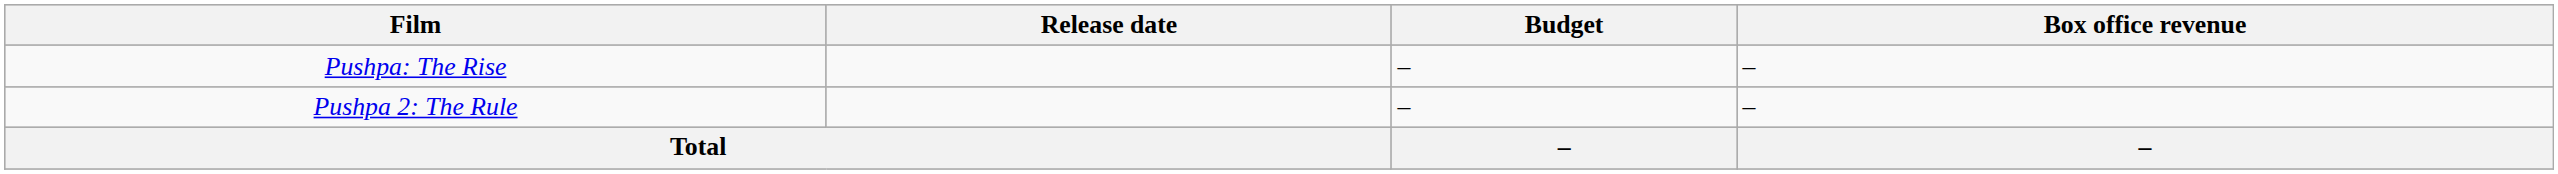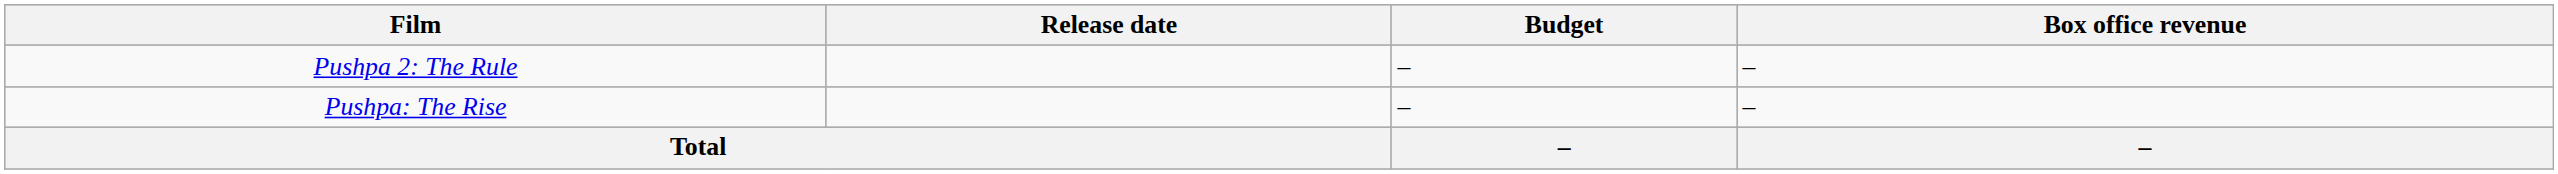rows swapped: Pushpa: The Rise <-> Pushpa 2: The Rule
